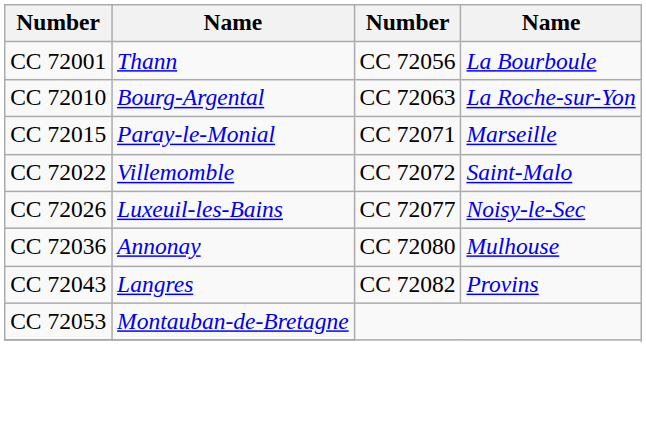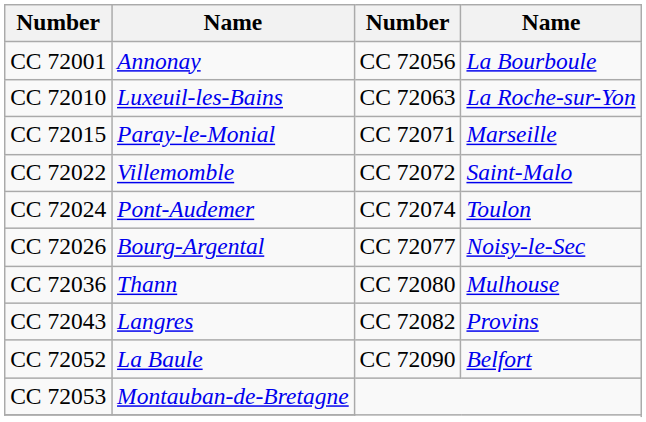CC 72001 | column 2: Thann -> Annonay
CC 72010 | column 2: Bourg-Argental -> Luxeuil-les-Bains
+ row: CC 72024 | Pont-Audemer | CC 72074 | Toulon
CC 72026 | column 2: Luxeuil-les-Bains -> Bourg-Argental
CC 72036 | column 2: Annonay -> Thann
+ row: CC 72052 | La Baule | CC 72090 | Belfort
